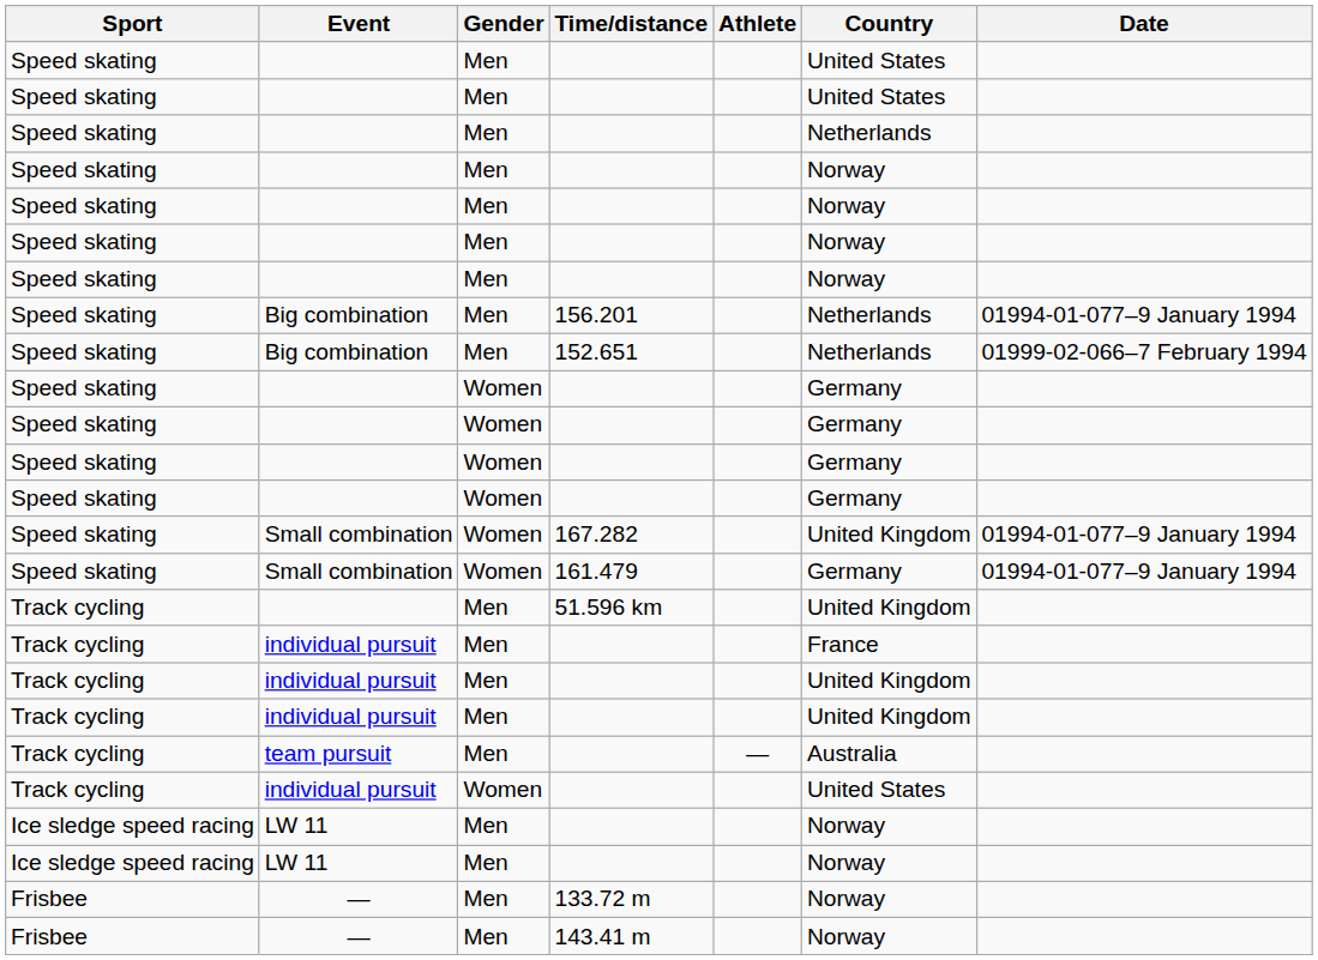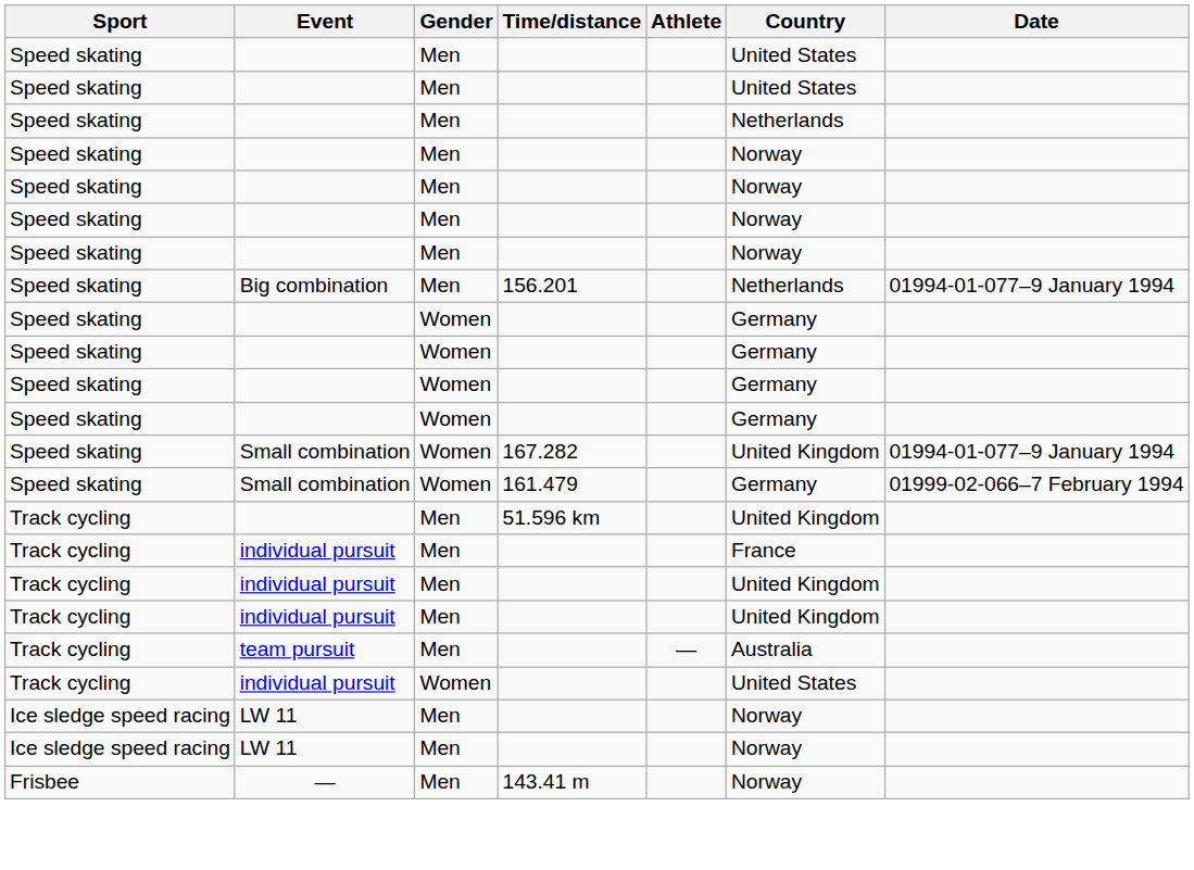- row: Speed skating | Big combination | Men | 152.651 | Netherlands | 01999-02-066–7 February 1994
161.479 | Date: 01994-01-077–9 January 1994 -> 01999-02-066–7 February 1994
- row: Frisbee | — | Men | 133.72 m | Norway
